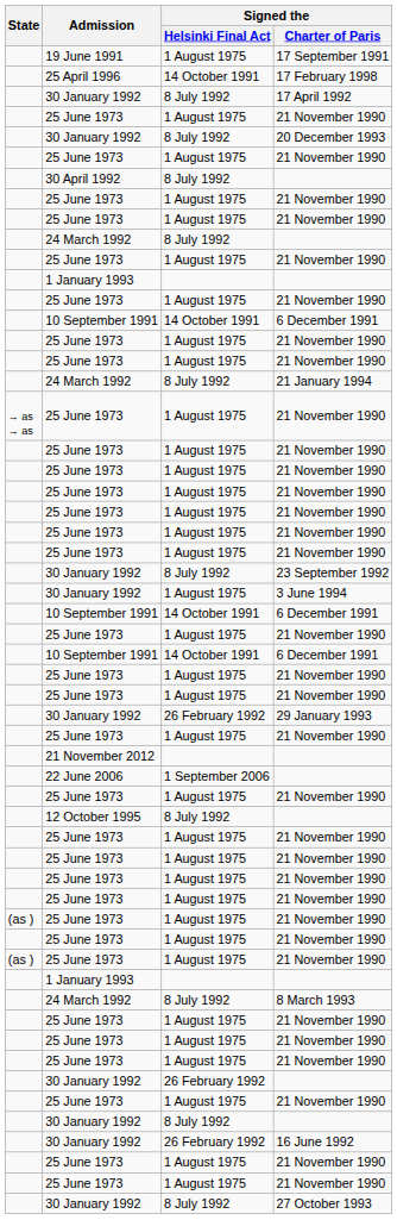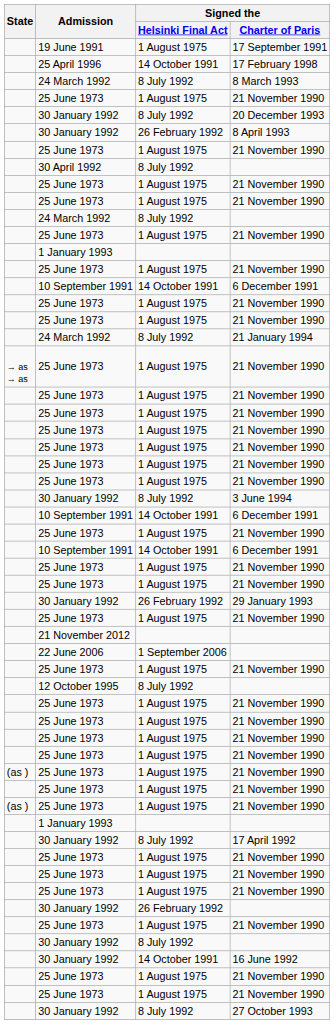rows swapped: 17 April 1992 <-> 8 March 1993
+ row: 30 January 1992 | 26 February 1992 | 8 April 1993
- row: 30 January 1992 | 8 July 1992 | 23 September 1992
3 June 1994 | Signed the / Helsinki Final Act: 1 August 1975 -> 8 July 1992
16 June 1992 | Signed the / Helsinki Final Act: 26 February 1992 -> 14 October 1991
